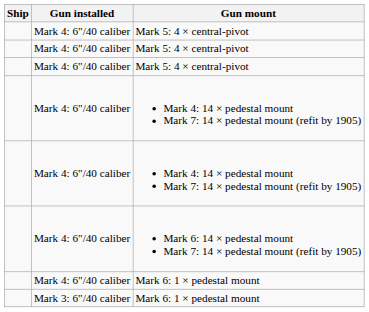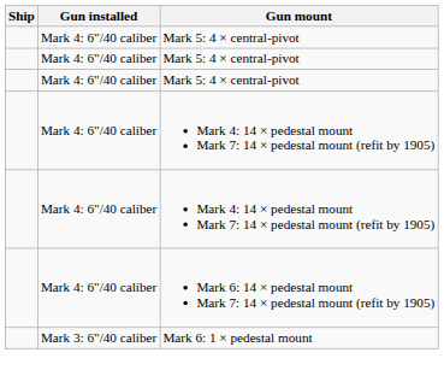- row: Mark 4: 6"/40 caliber | Mark 6: 1 × pedestal mount
